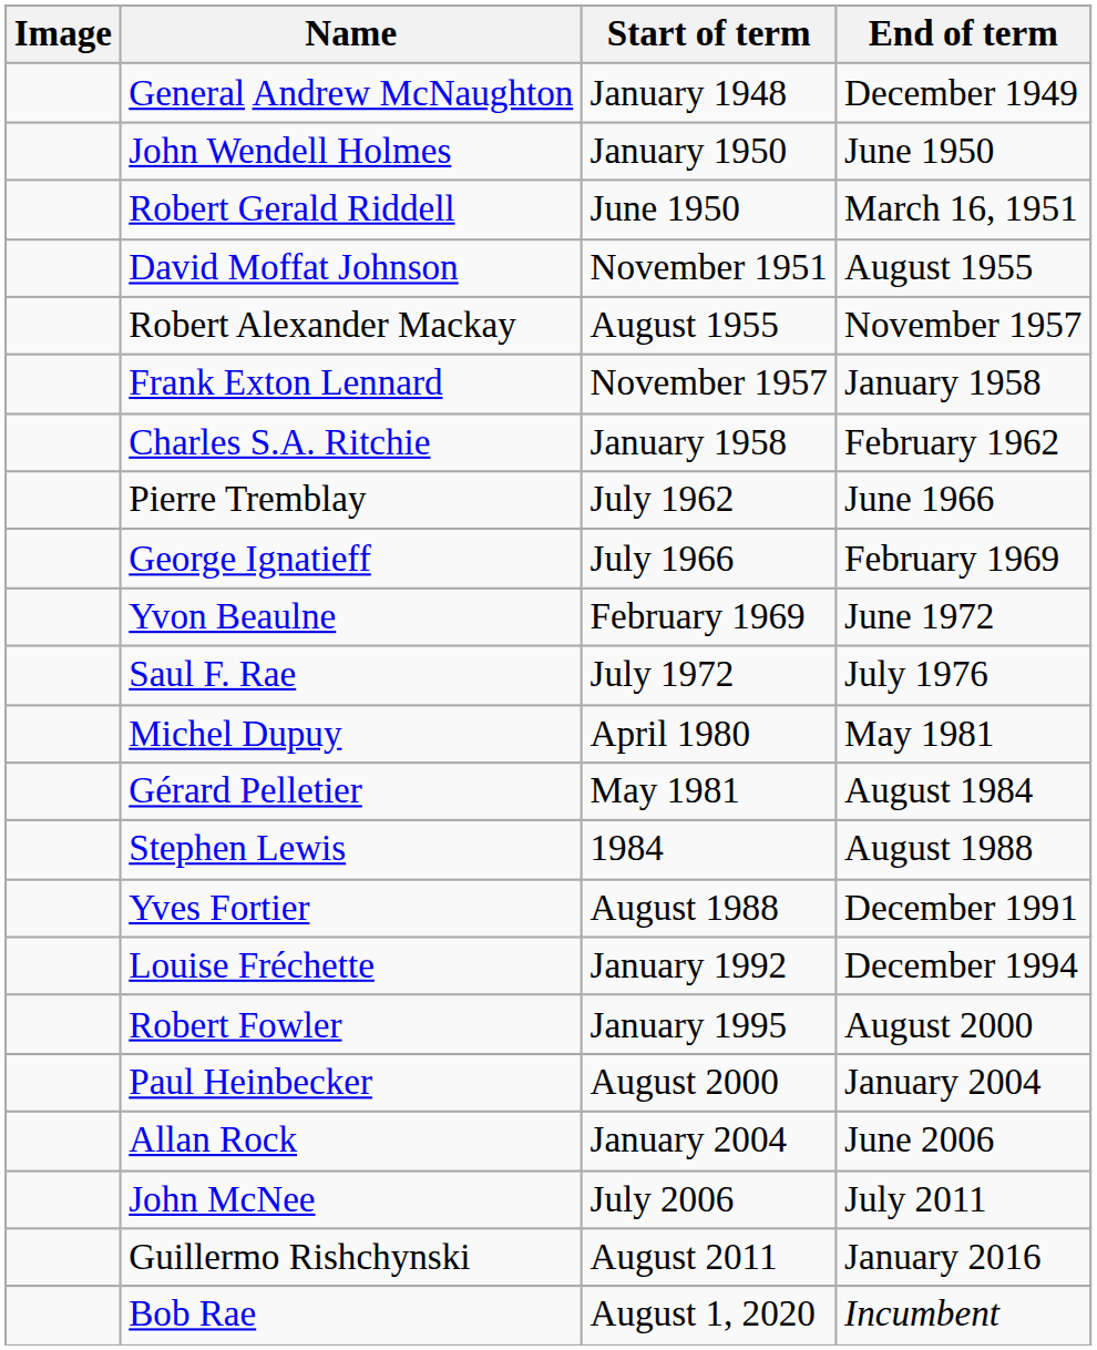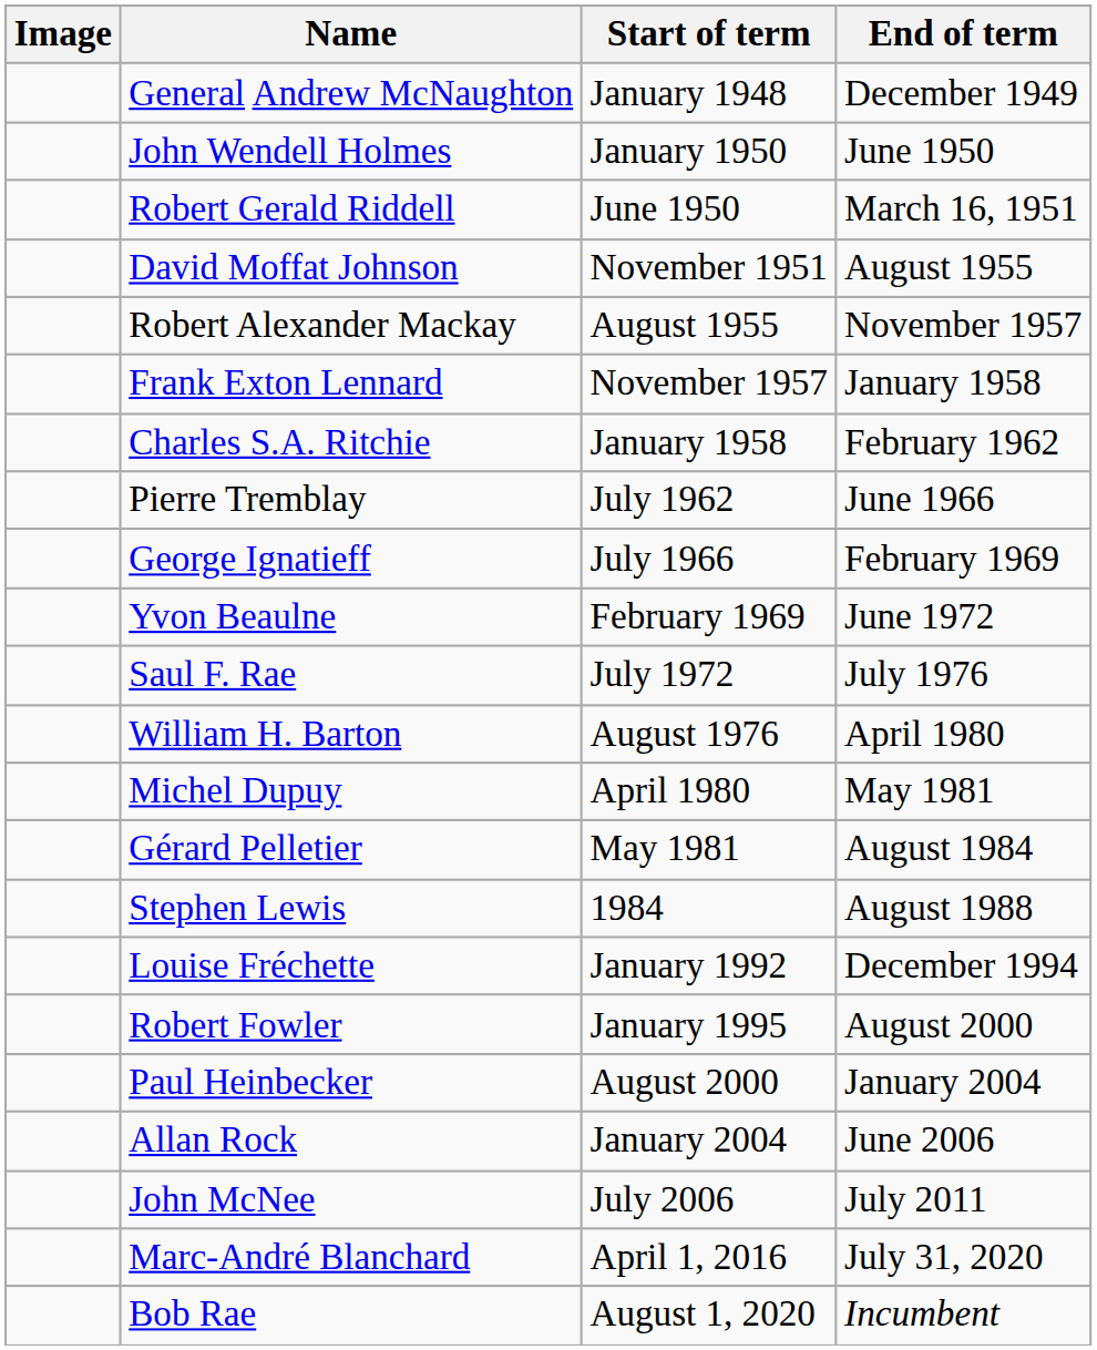+ row: William H. Barton | August 1976 | April 1980
- row: Yves Fortier | August 1988 | December 1991
- row: Guillermo Rishchynski | August 2011 | January 2016
+ row: Marc-André Blanchard | April 1, 2016 | July 31, 2020
